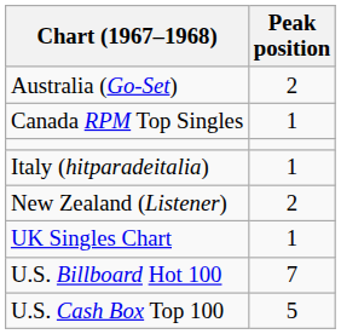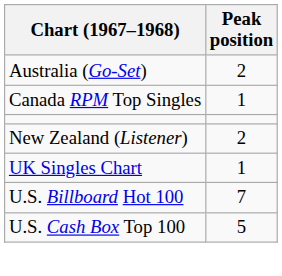- row: Italy (hitparadeitalia) | 1
